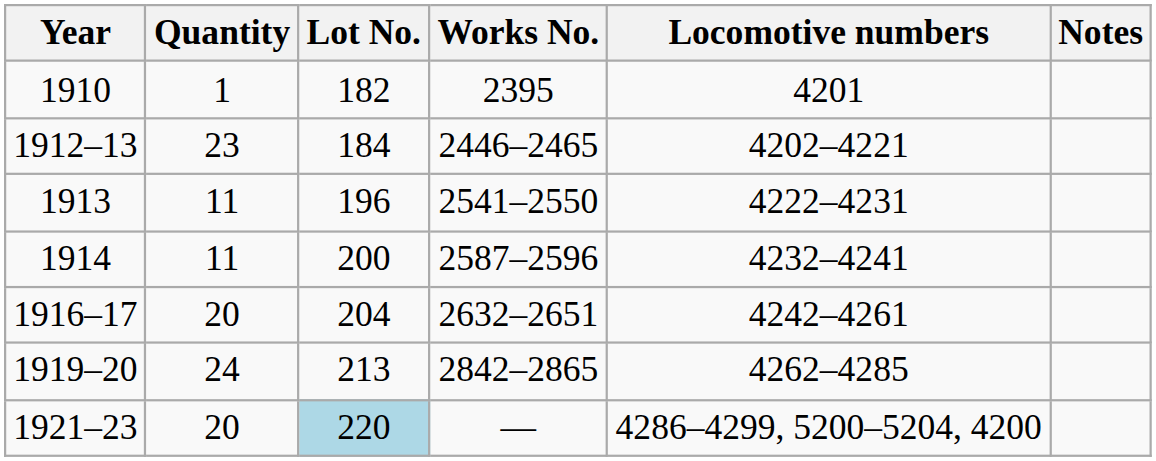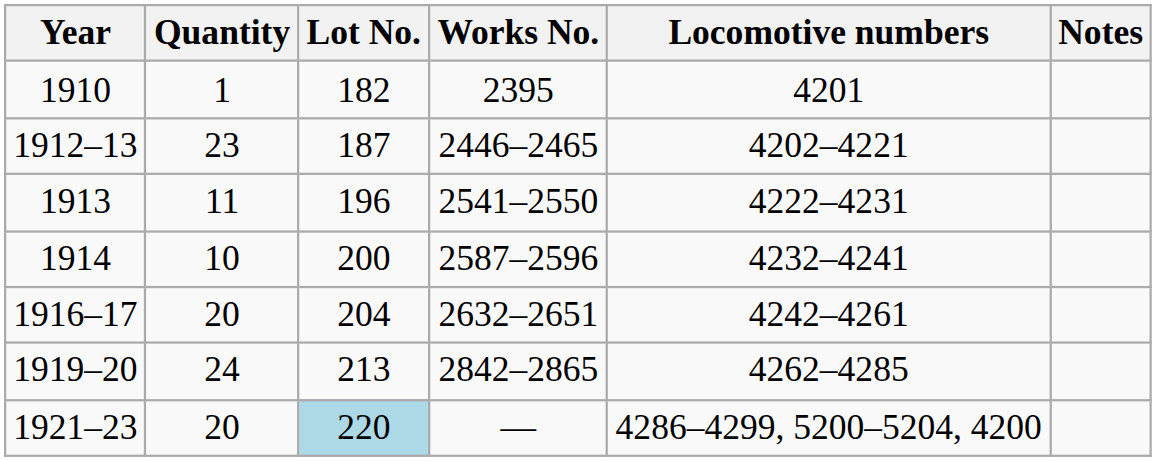1912–13 | Lot No.: 184 -> 187
1914 | Quantity: 11 -> 10
